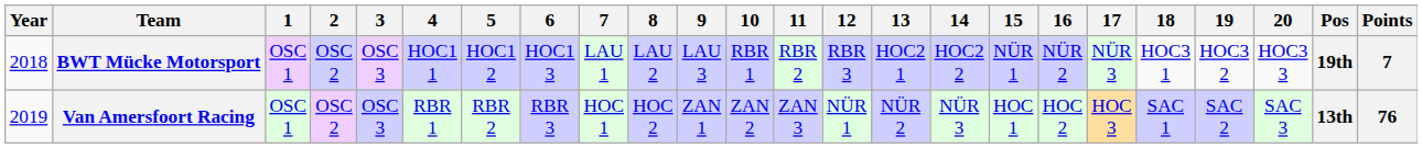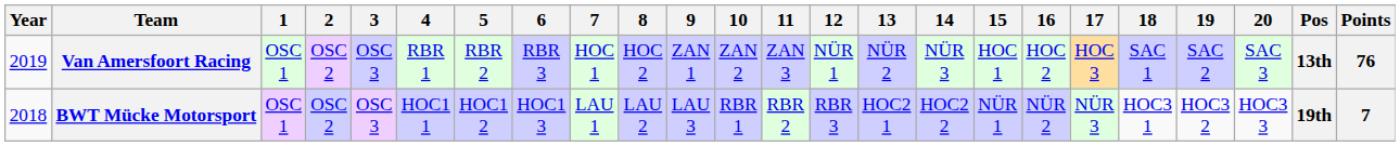rows swapped: BWT Mücke Motorsport <-> Van Amersfoort Racing
